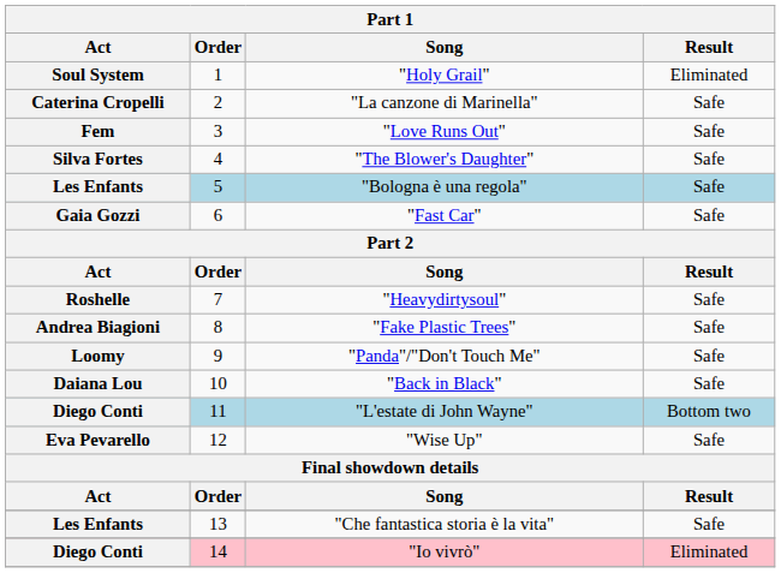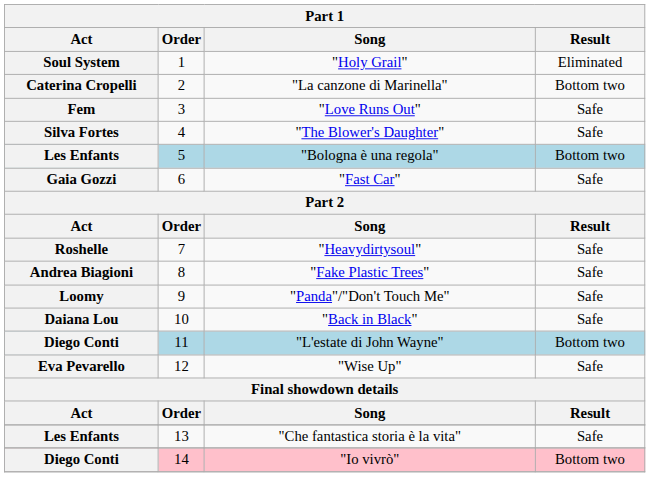"La canzone di Marinella" | Result: Safe -> Bottom two
"Bologna è una regola" | Result: Safe -> Bottom two
"Io vivrò" | Result: Eliminated -> Bottom two
